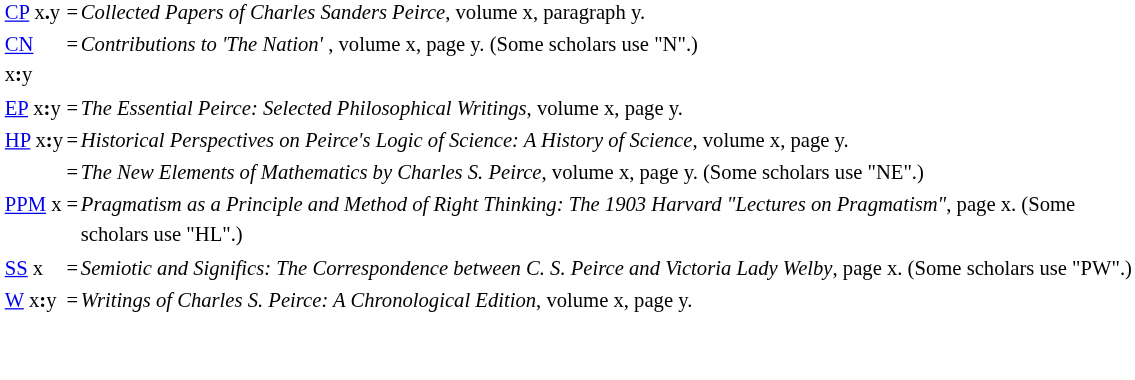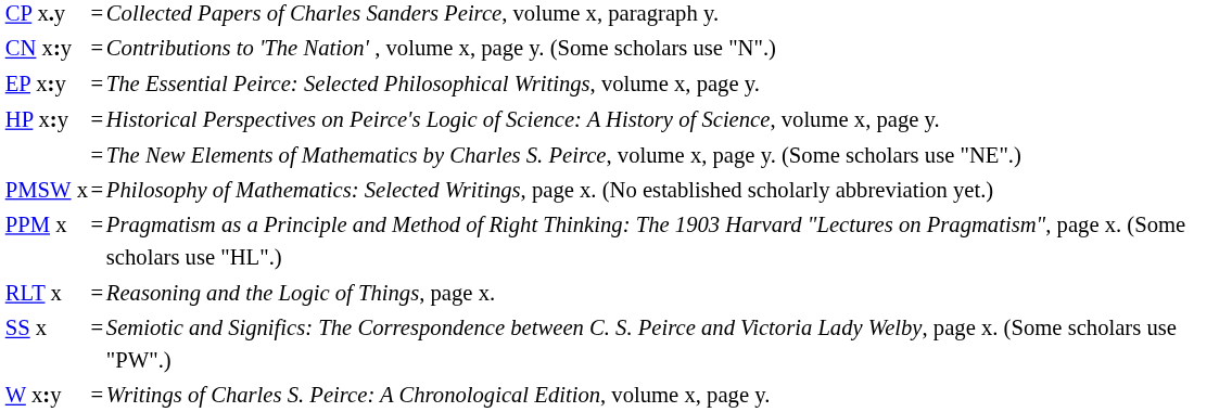+ row: PMSW x | = | Philosophy of Mathematics: Selected Writings, page x. (No established scholarly abbreviation yet.)
+ row: RLT x | = | Reasoning and the Logic of Things, page x.
